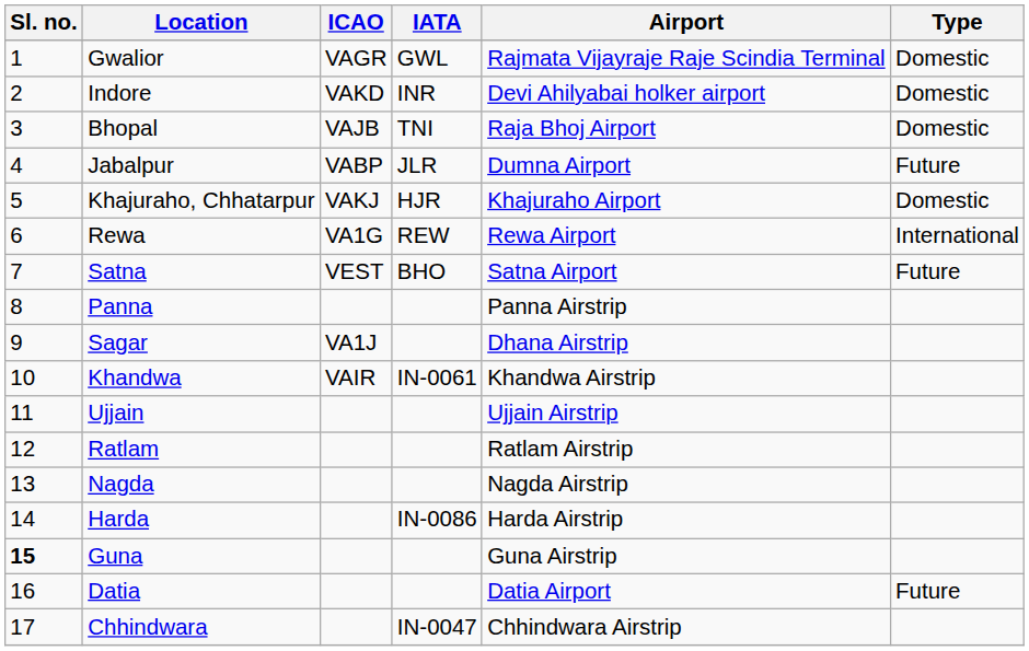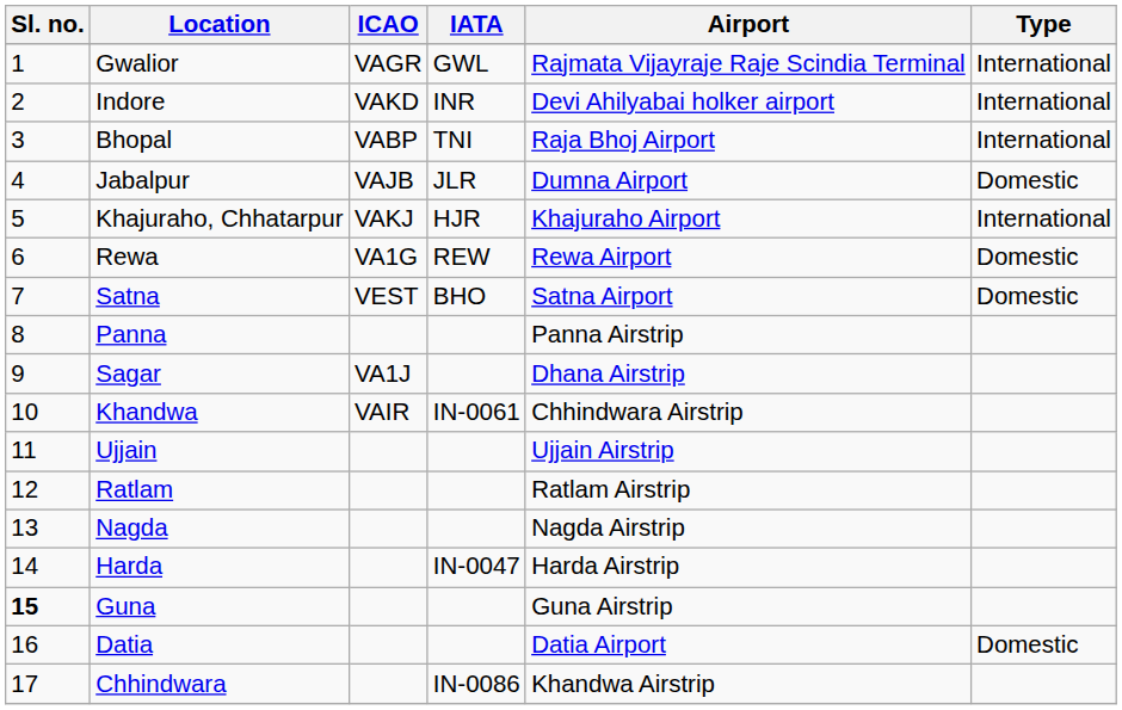Gwalior | Type: Domestic -> International
Indore | Type: Domestic -> International
Bhopal | ICAO: VAJB -> VABP
Bhopal | Type: Domestic -> International
Jabalpur | ICAO: VABP -> VAJB
Jabalpur | Type: Future -> Domestic
Khajuraho, Chhatarpur | Type: Domestic -> International
Rewa | Type: International -> Domestic
Satna | Type: Future -> Domestic
Khandwa | Airport: Khandwa Airstrip -> Chhindwara Airstrip
Harda | IATA: IN-0086 -> IN-0047
Datia | Type: Future -> Domestic
Chhindwara | IATA: IN-0047 -> IN-0086
Chhindwara | Airport: Chhindwara Airstrip -> Khandwa Airstrip
